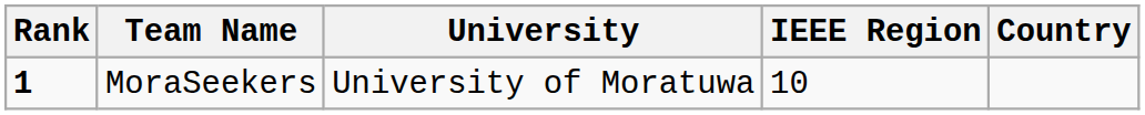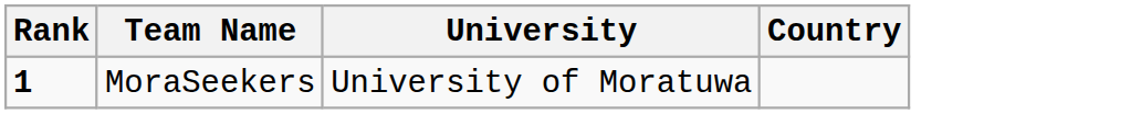- column: IEEE Region | 10
